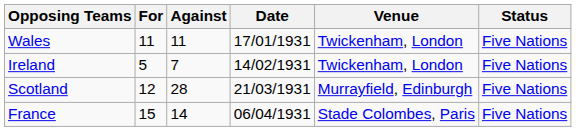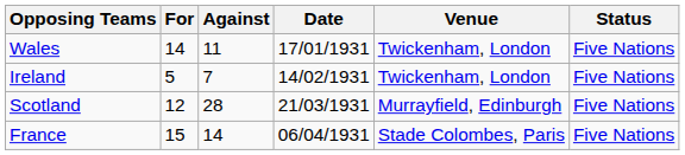Wales | For: 11 -> 14
